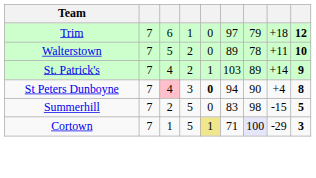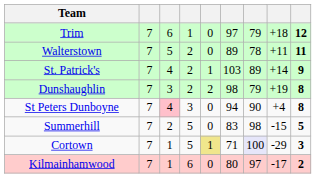Walterstown | column 9: 10 -> 11
+ row: Dunshaughlin | 7 | 3 | 2 | 2 | 98 | 79 | +19 | 8
St Peters Dunboyne | column 5: bold -> normal
+ row: Kilmainhamwood | 7 | 1 | 6 | 0 | 80 | 97 | -17 | 2
